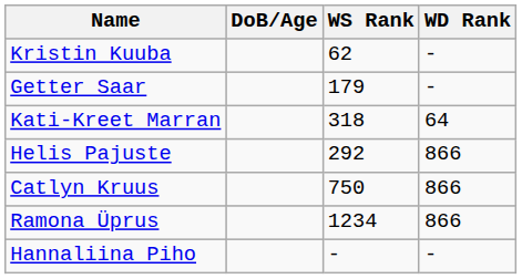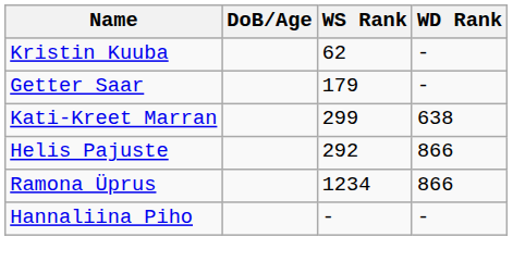Kati-Kreet Marran | WS Rank: 318 -> 299
Kati-Kreet Marran | WD Rank: 64 -> 638
- row: Catlyn Kruus | 750 | 866
